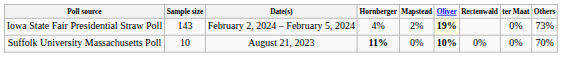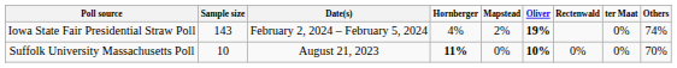Iowa State Fair Presidential Straw Poll | column 6: lightyellow background -> no background
Iowa State Fair Presidential Straw Poll | column 9: 73% -> 74%
